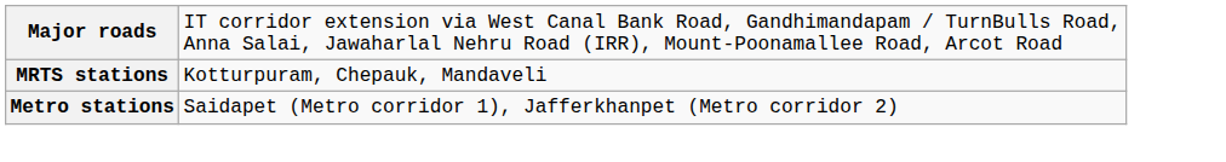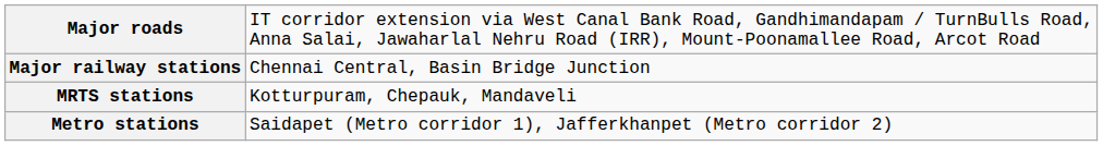+ row: Major railway stations | Chennai Central, Basin Bridge Junction
